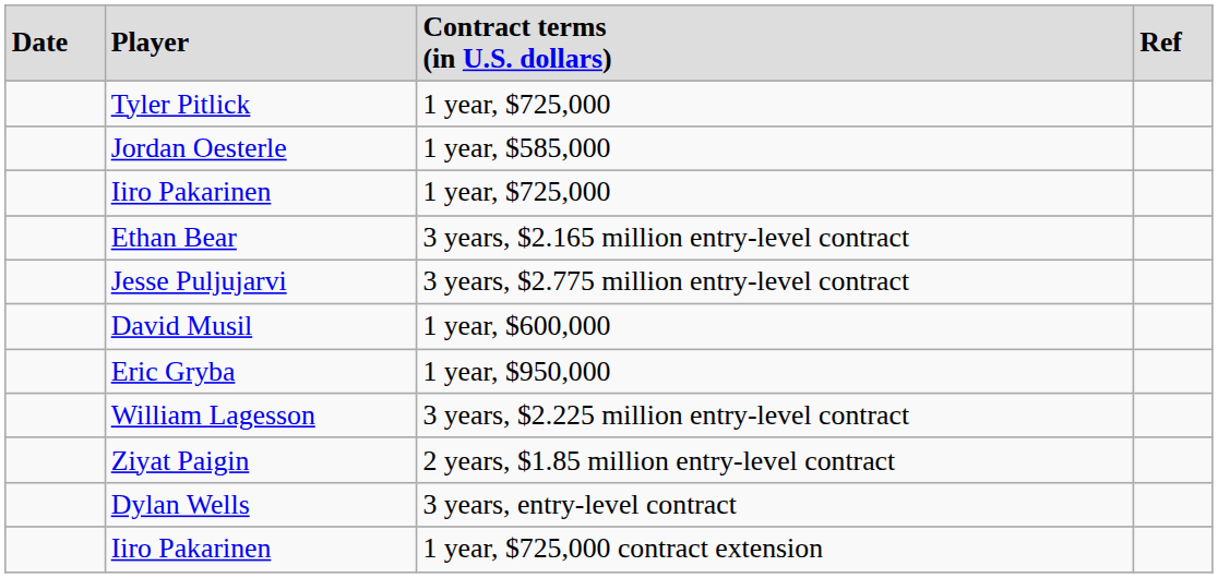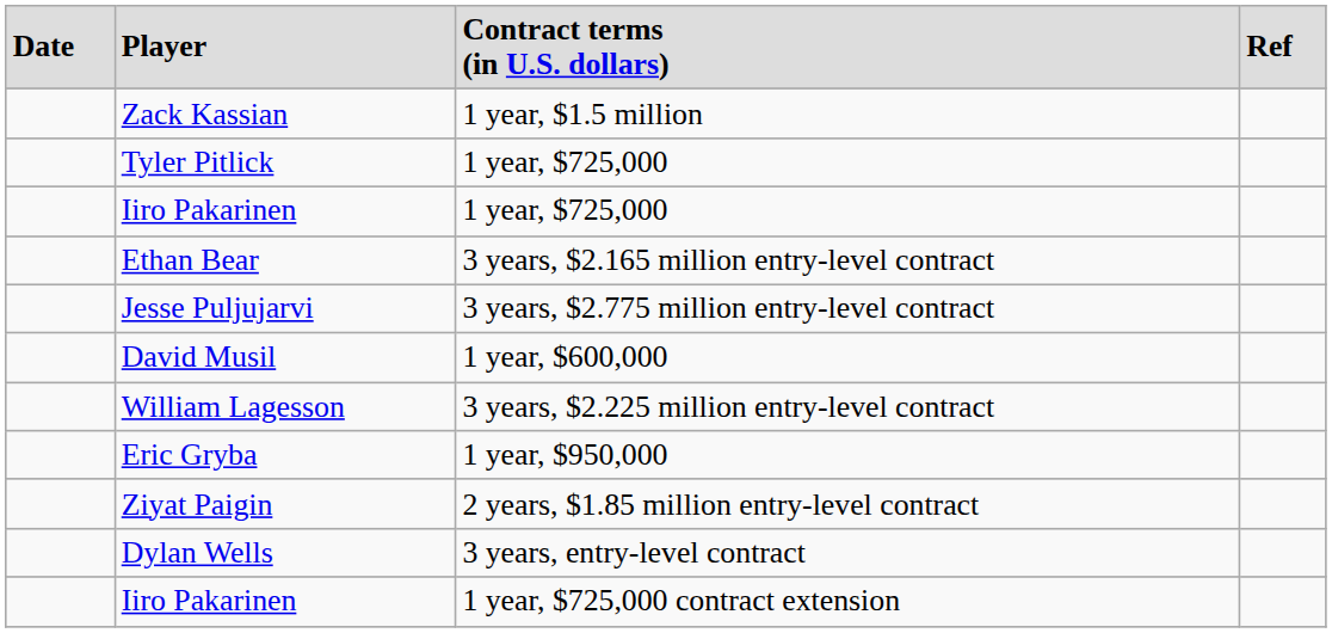+ row: Zack Kassian | 1 year, $1.5 million
- row: Jordan Oesterle | 1 year, $585,000
rows swapped: Eric Gryba <-> William Lagesson
